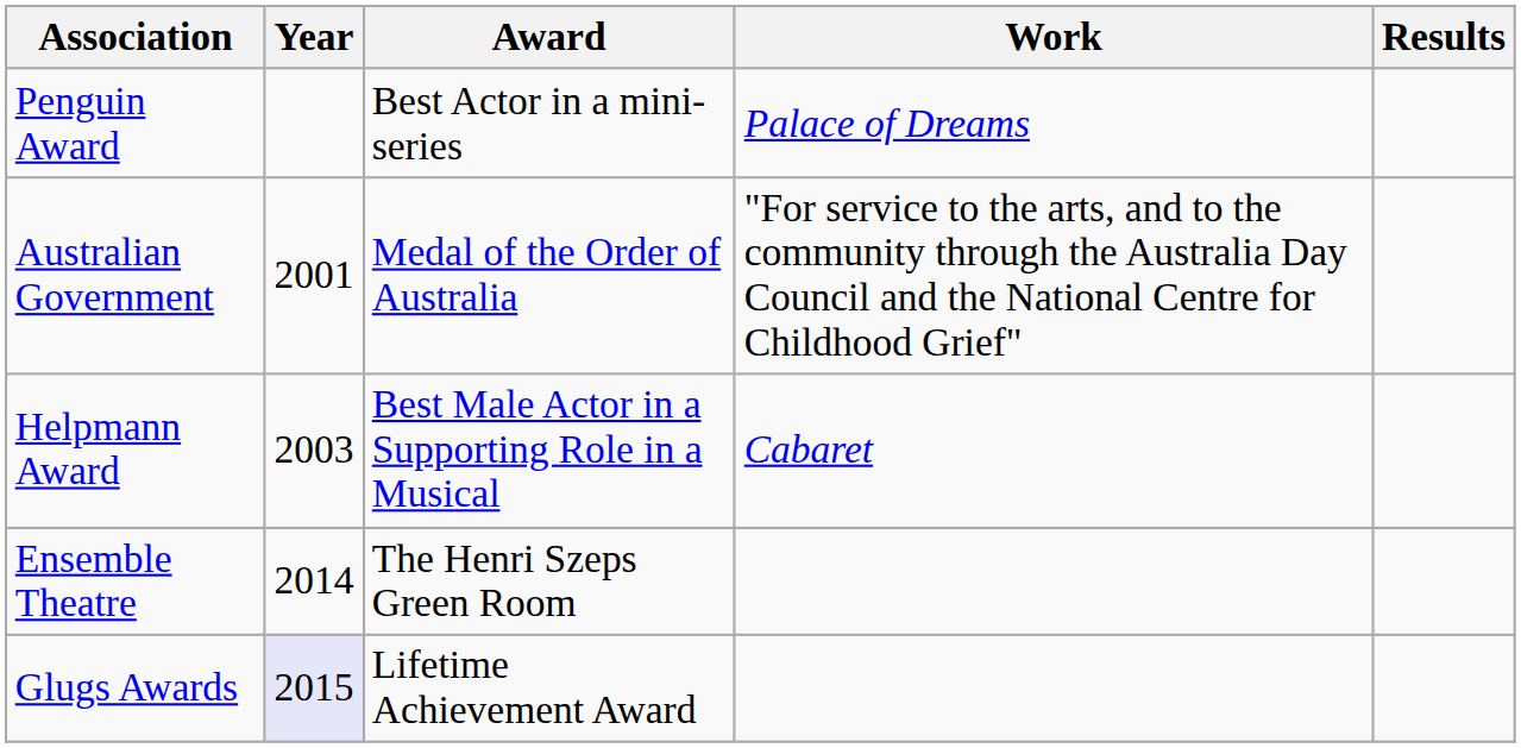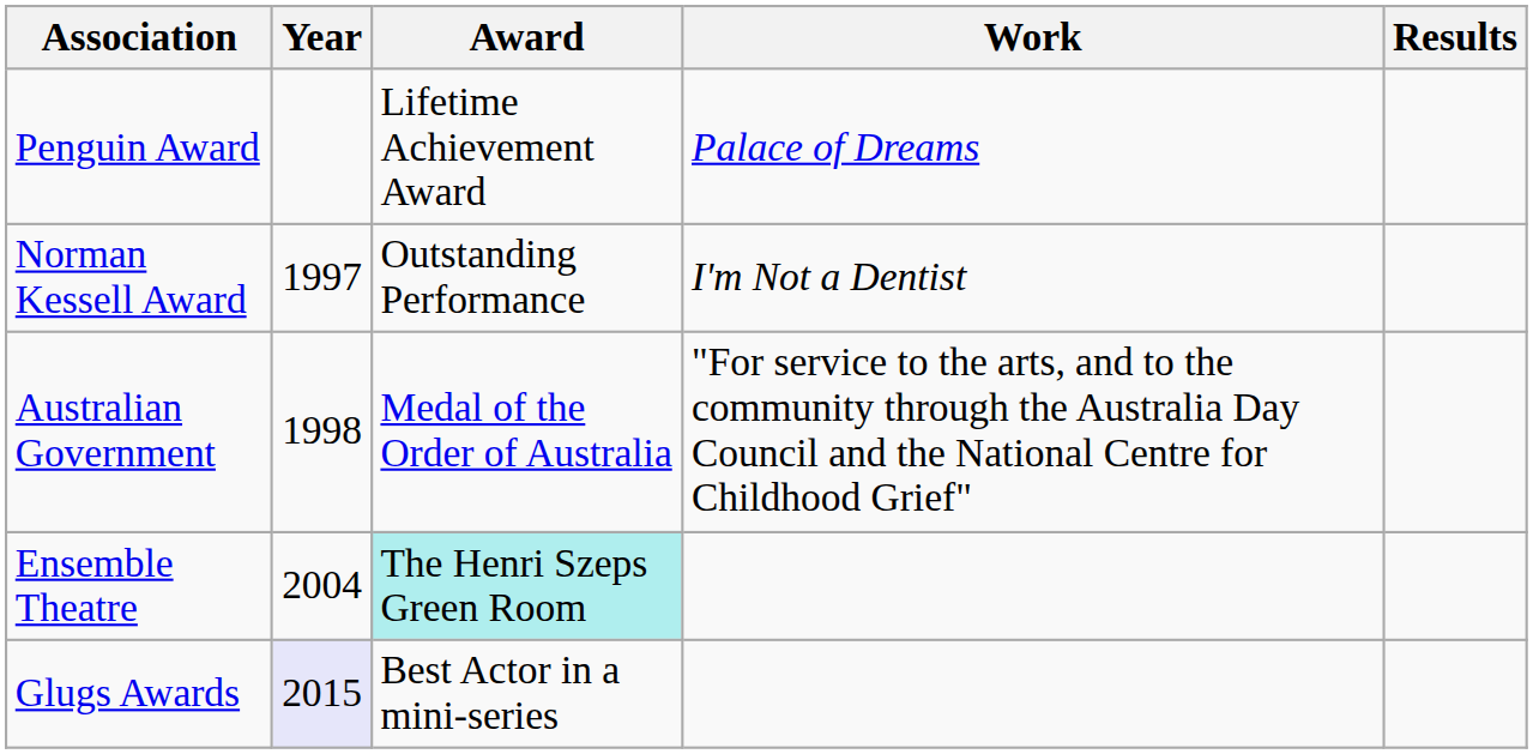Penguin Award | Award: Best Actor in a mini-series -> Lifetime Achievement Award
+ row: Norman Kessell Award | 1997 | Outstanding Performance | I'm Not a Dentist
Australian Government | Year: 2001 -> 1998
- row: Helpmann Award | 2003 | Best Male Actor in a Supporting Role in a Musical | Cabaret
Ensemble Theatre | Year: 2014 -> 2004
Ensemble Theatre | Award: no background -> paleturquoise background
Glugs Awards | Award: Lifetime Achievement Award -> Best Actor in a mini-series
